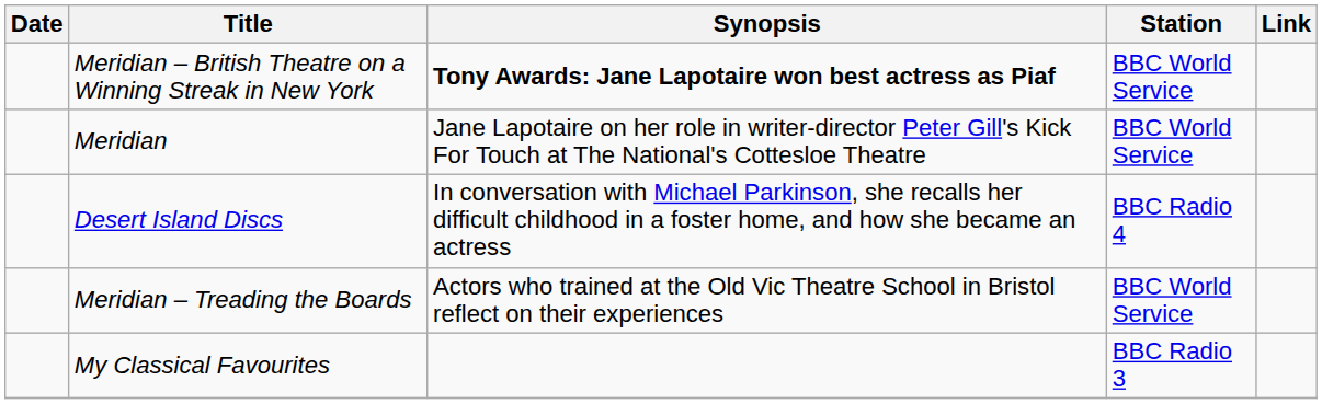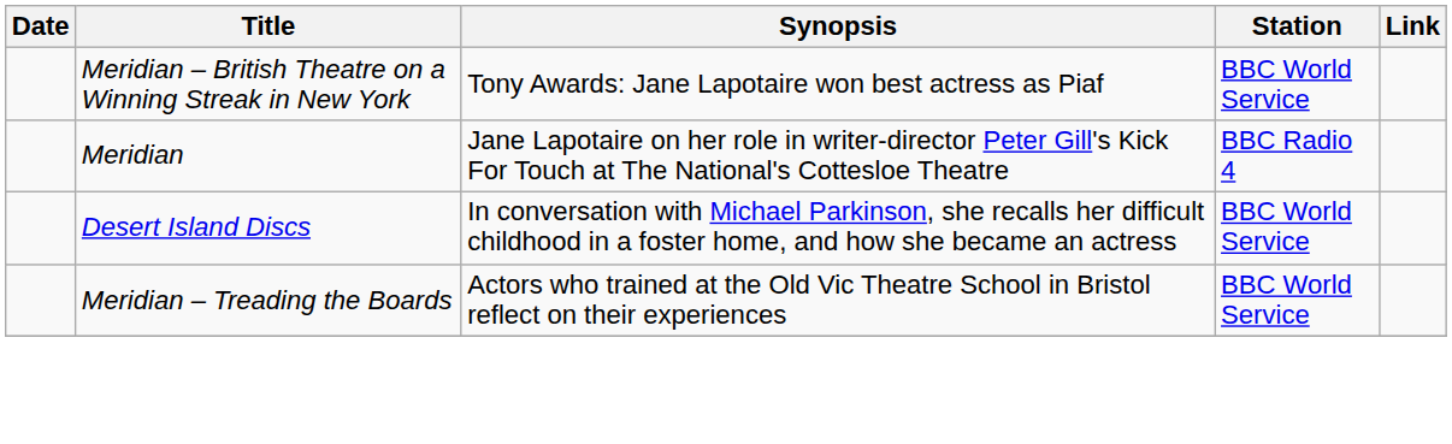Meridian – British Theatre on a Winning Streak in New York | Synopsis: bold -> normal
Meridian | Station: BBC World Service -> BBC Radio 4
Desert Island Discs | Station: BBC Radio 4 -> BBC World Service
- row: My Classical Favourites | BBC Radio 3
